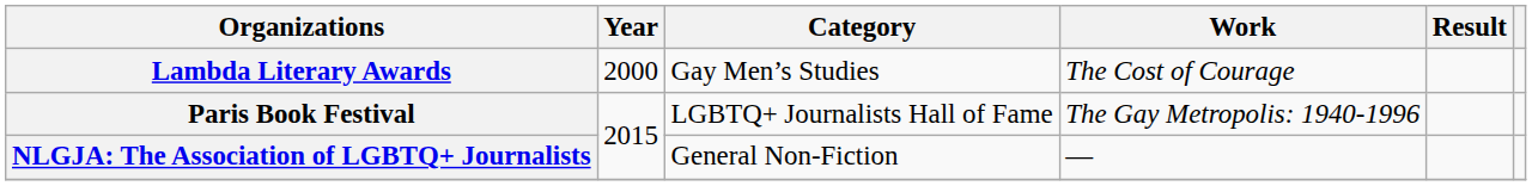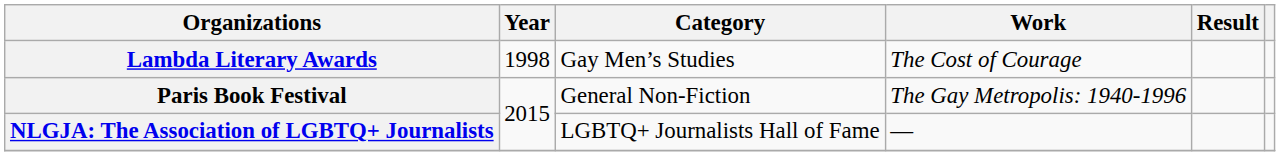Lambda Literary Awards | Year: 2000 -> 1998
Paris Book Festival | Category: LGBTQ+ Journalists Hall of Fame -> General Non-Fiction
NLGJA: The Association of LGBTQ+ Journalists | Category: General Non-Fiction -> LGBTQ+ Journalists Hall of Fame
